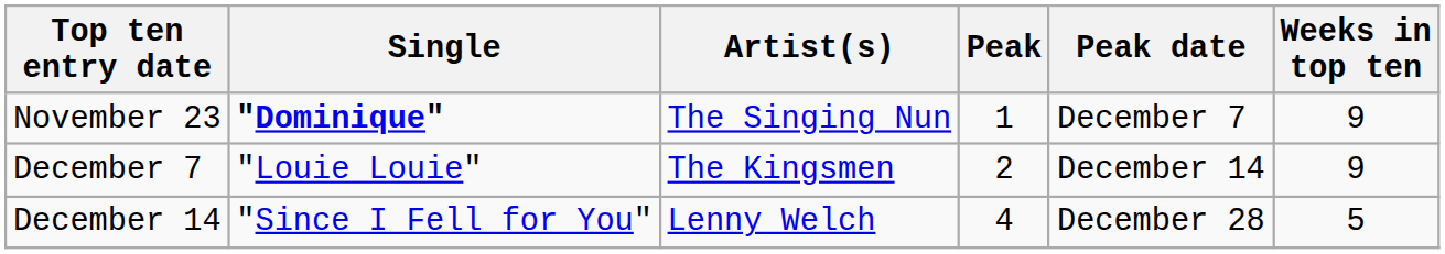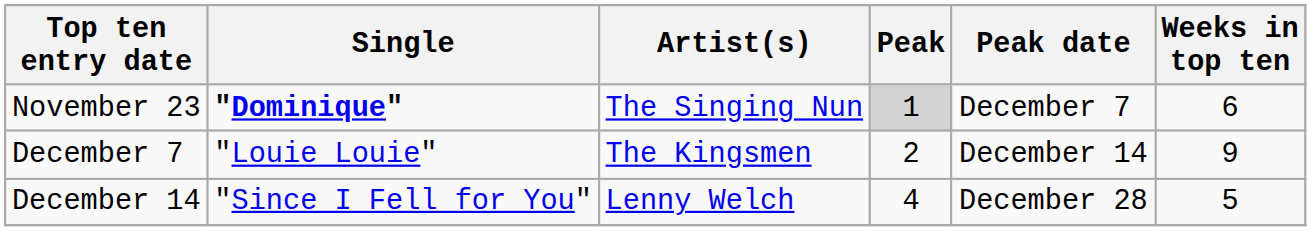November 23 | Peak: no background -> lightgrey background
November 23 | Weeks in top ten: 9 -> 6
